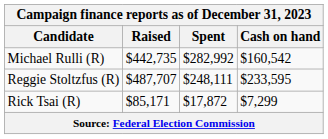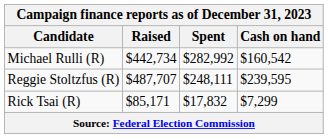Michael Rulli (R) | Raised: $442,735 -> $442,734
Reggie Stoltzfus (R) | Cash on hand: $233,595 -> $239,595
Rick Tsai (R) | Spent: $17,872 -> $17,832
